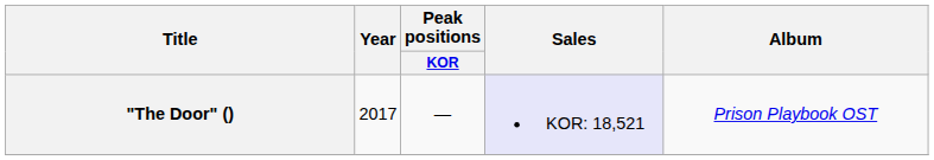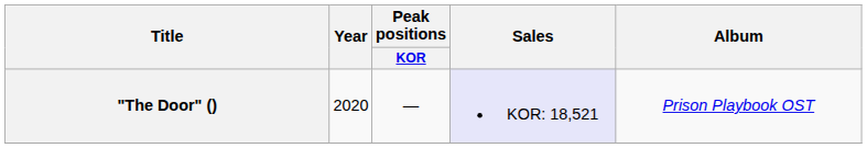"The Door" () | Year: 2017 -> 2020
